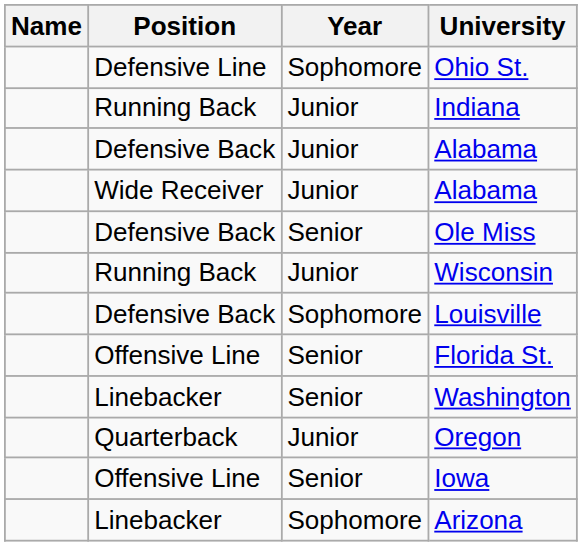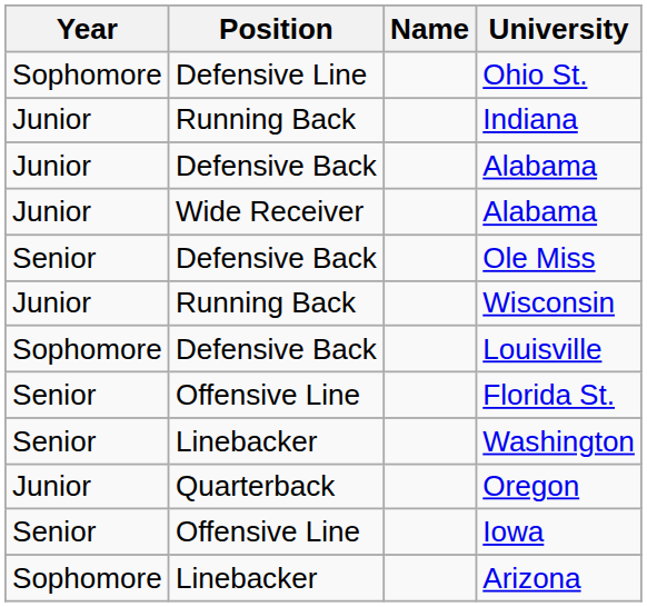columns swapped: Name <-> Year
